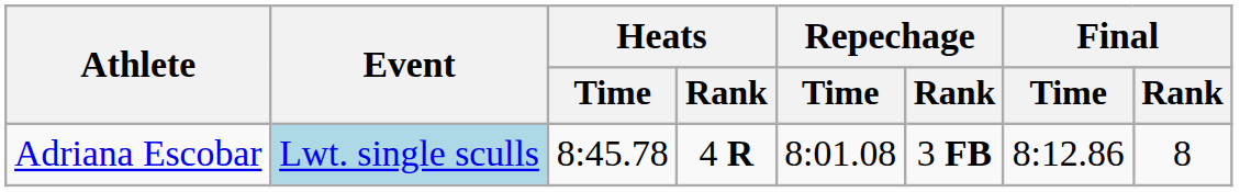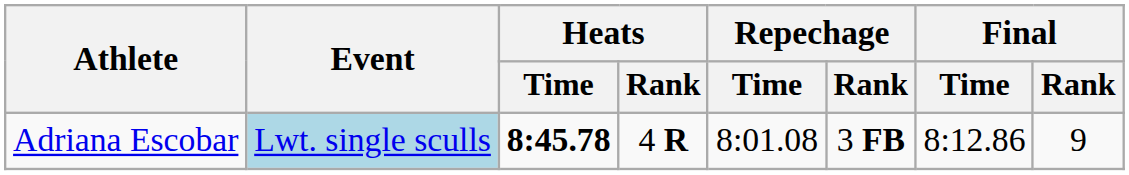Adriana Escobar | Heats / Time: normal -> bold
Adriana Escobar | Final / Rank: 8 -> 9
